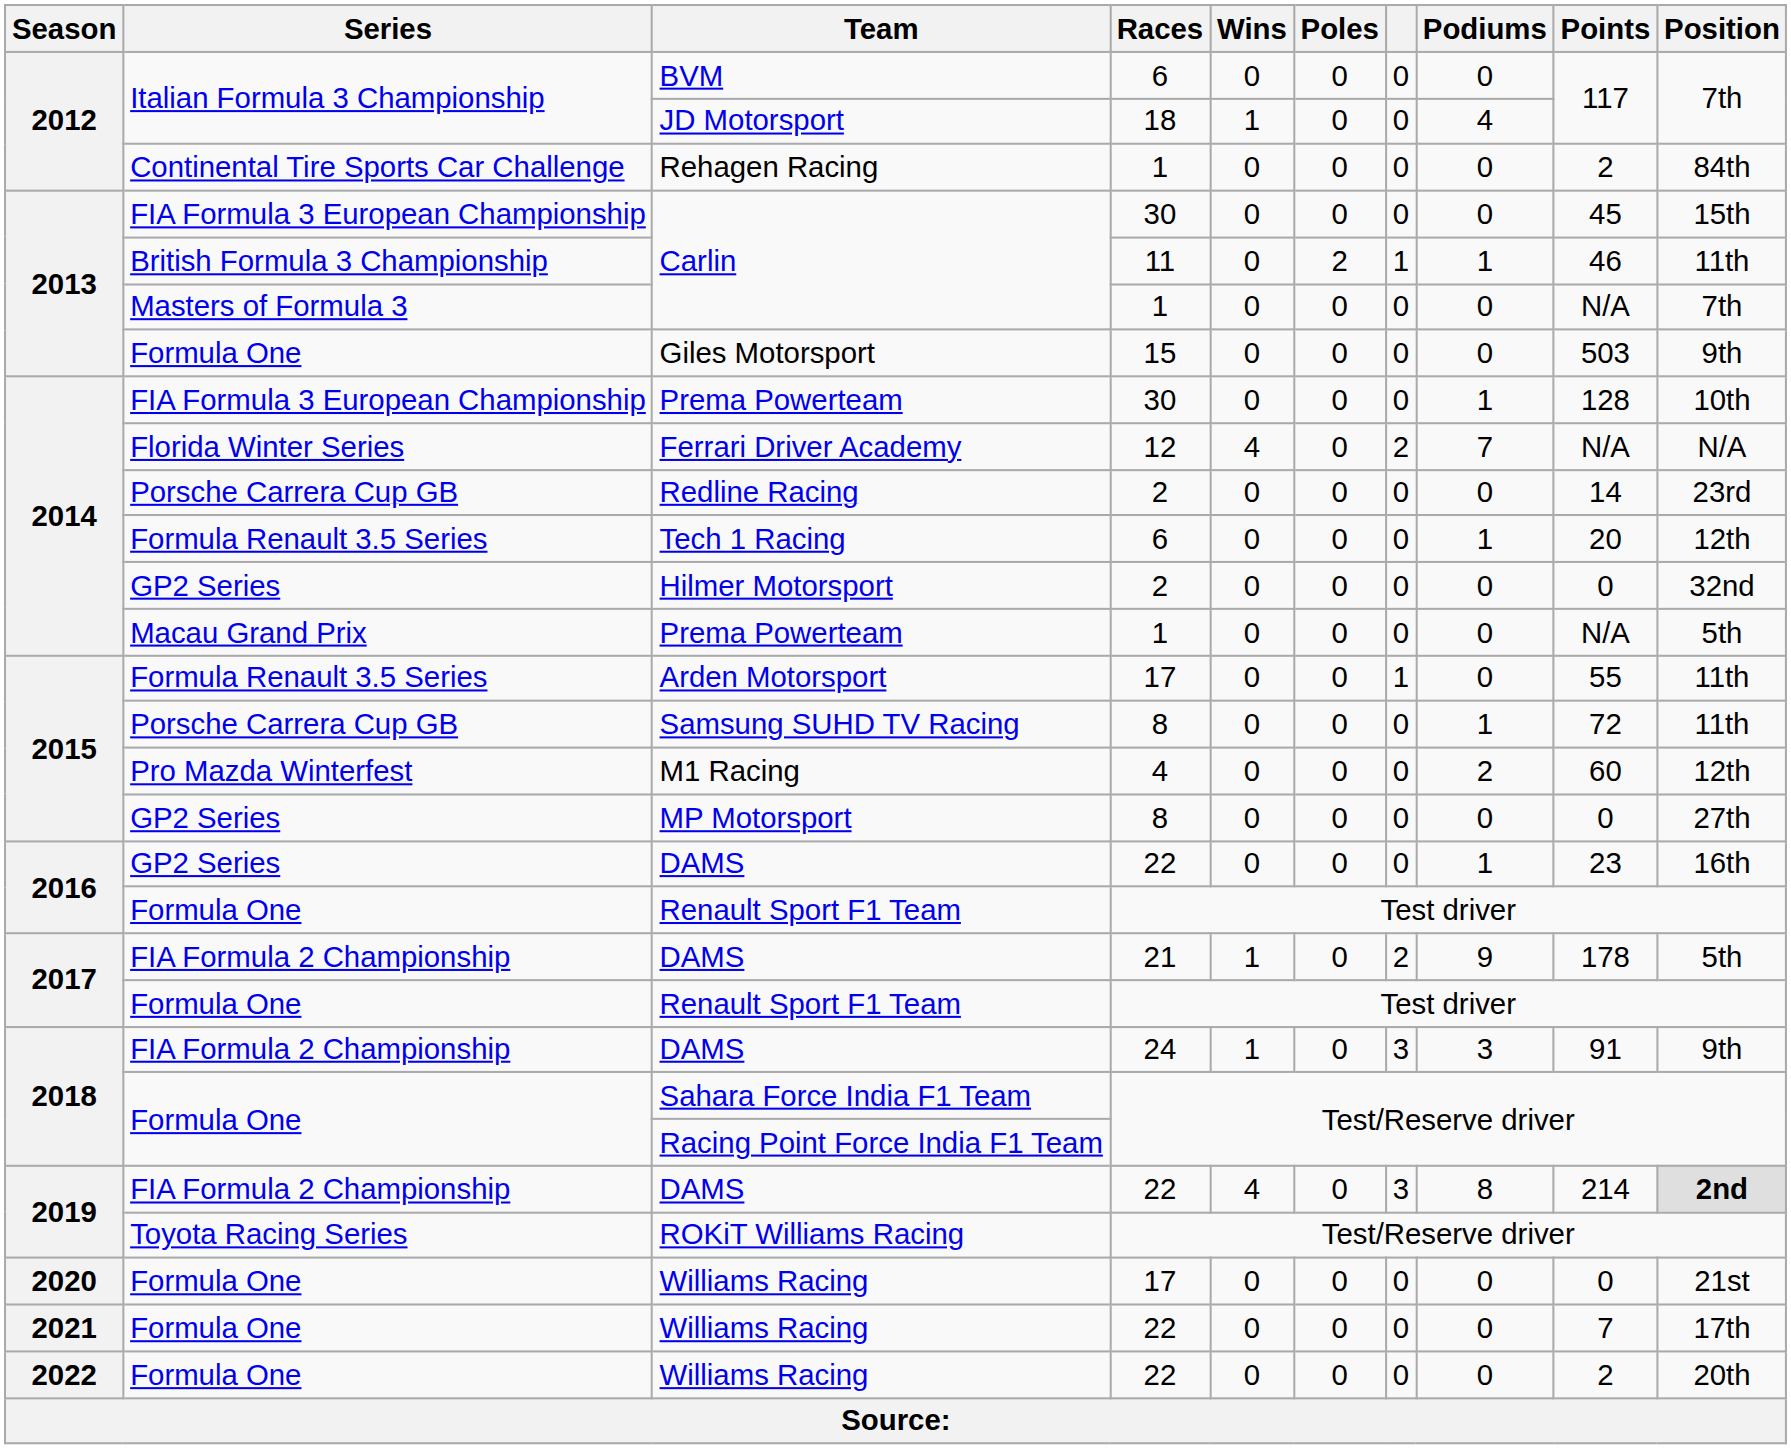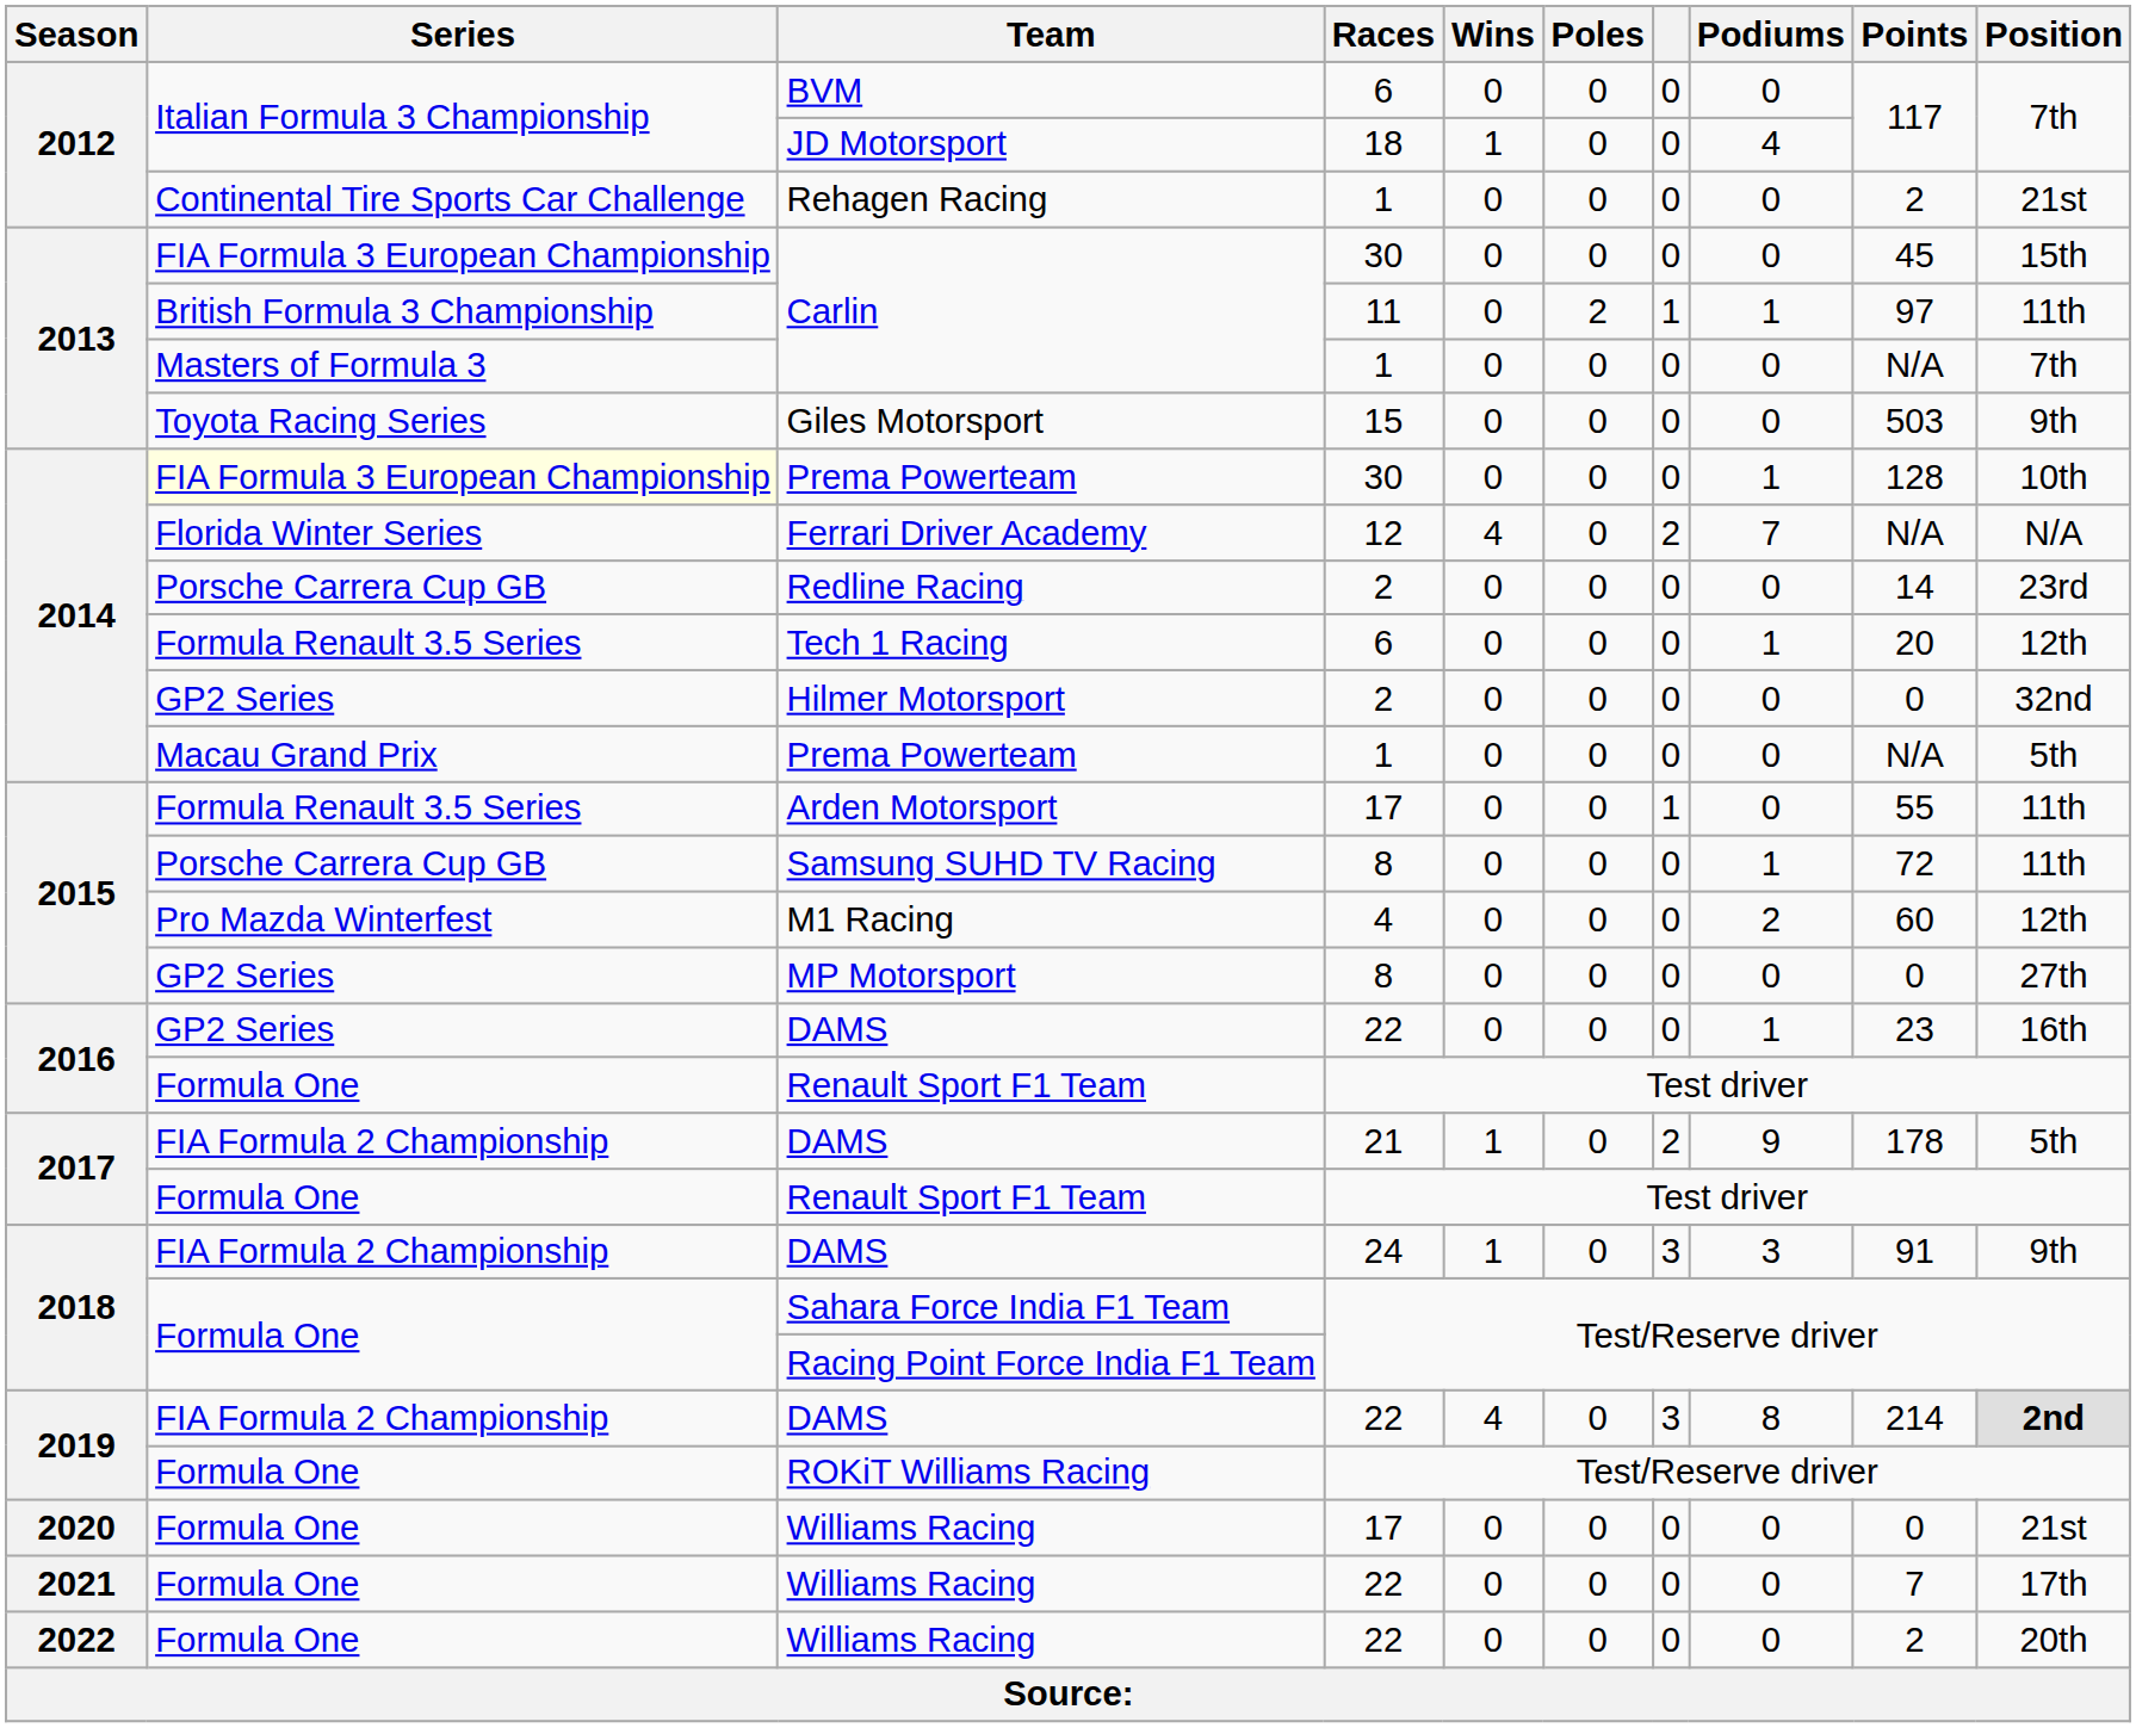Rehagen Racing | Position: 84th -> 21st
Carlin / 11 | Points: 46 -> 97
Giles Motorsport | Series: Formula One -> Toyota Racing Series
Prema Powerteam / 30 | Series: no background -> lightyellow background
ROKiT Williams Racing | Series: Toyota Racing Series -> Formula One
